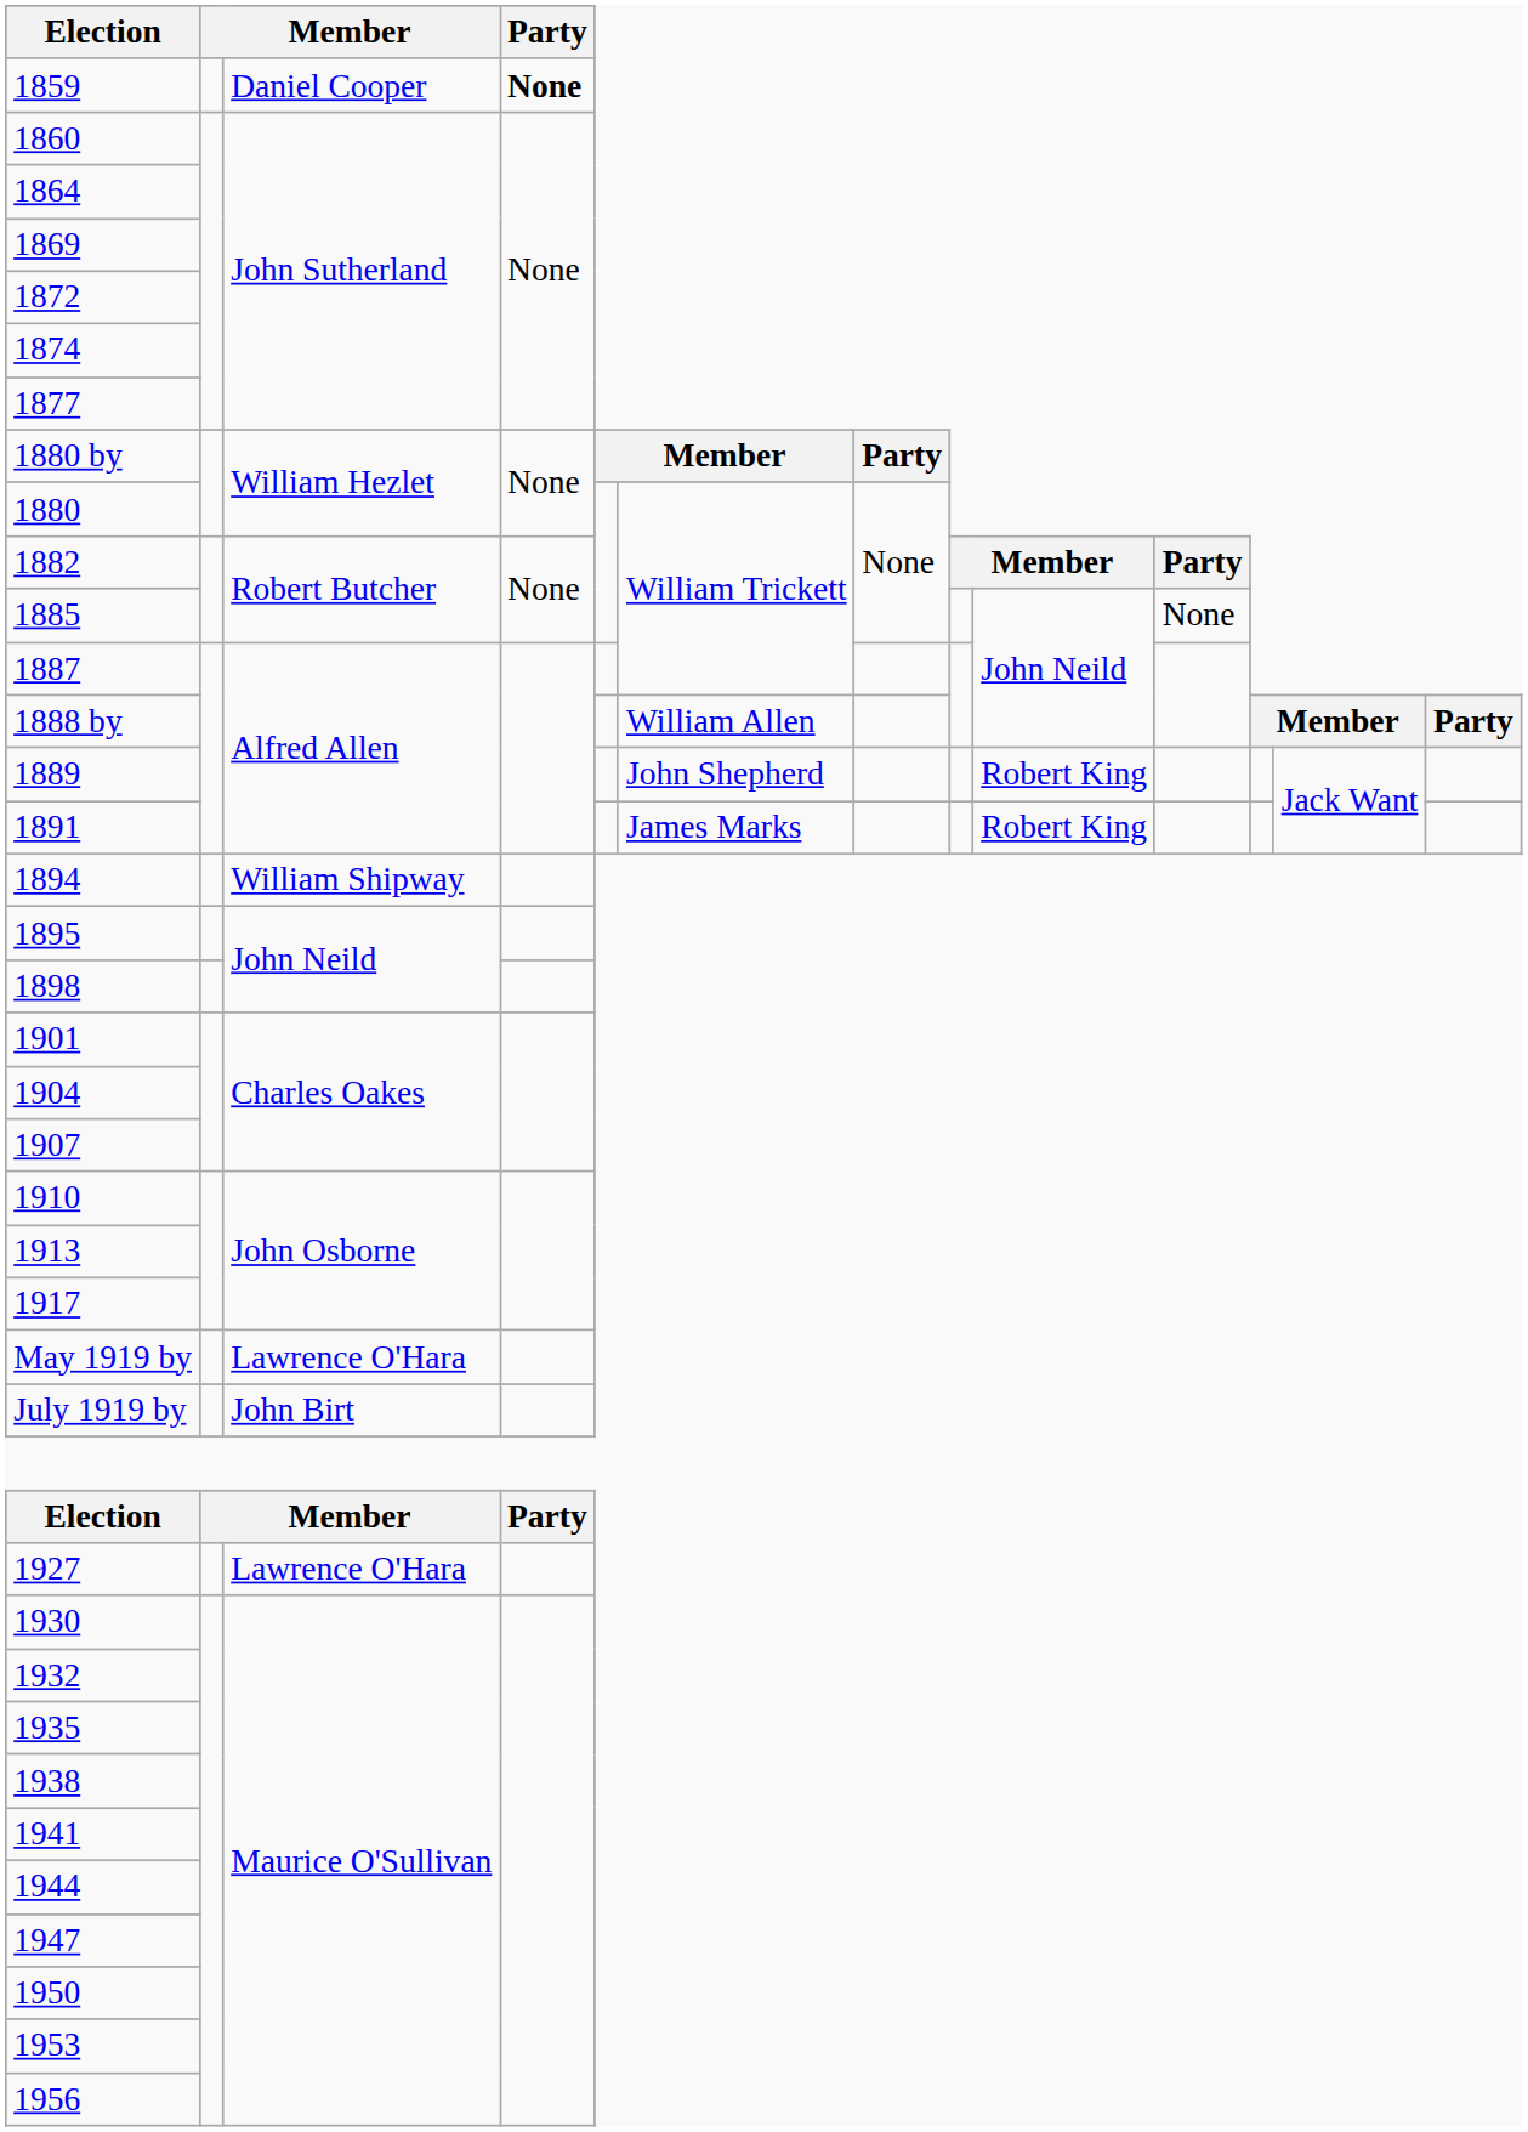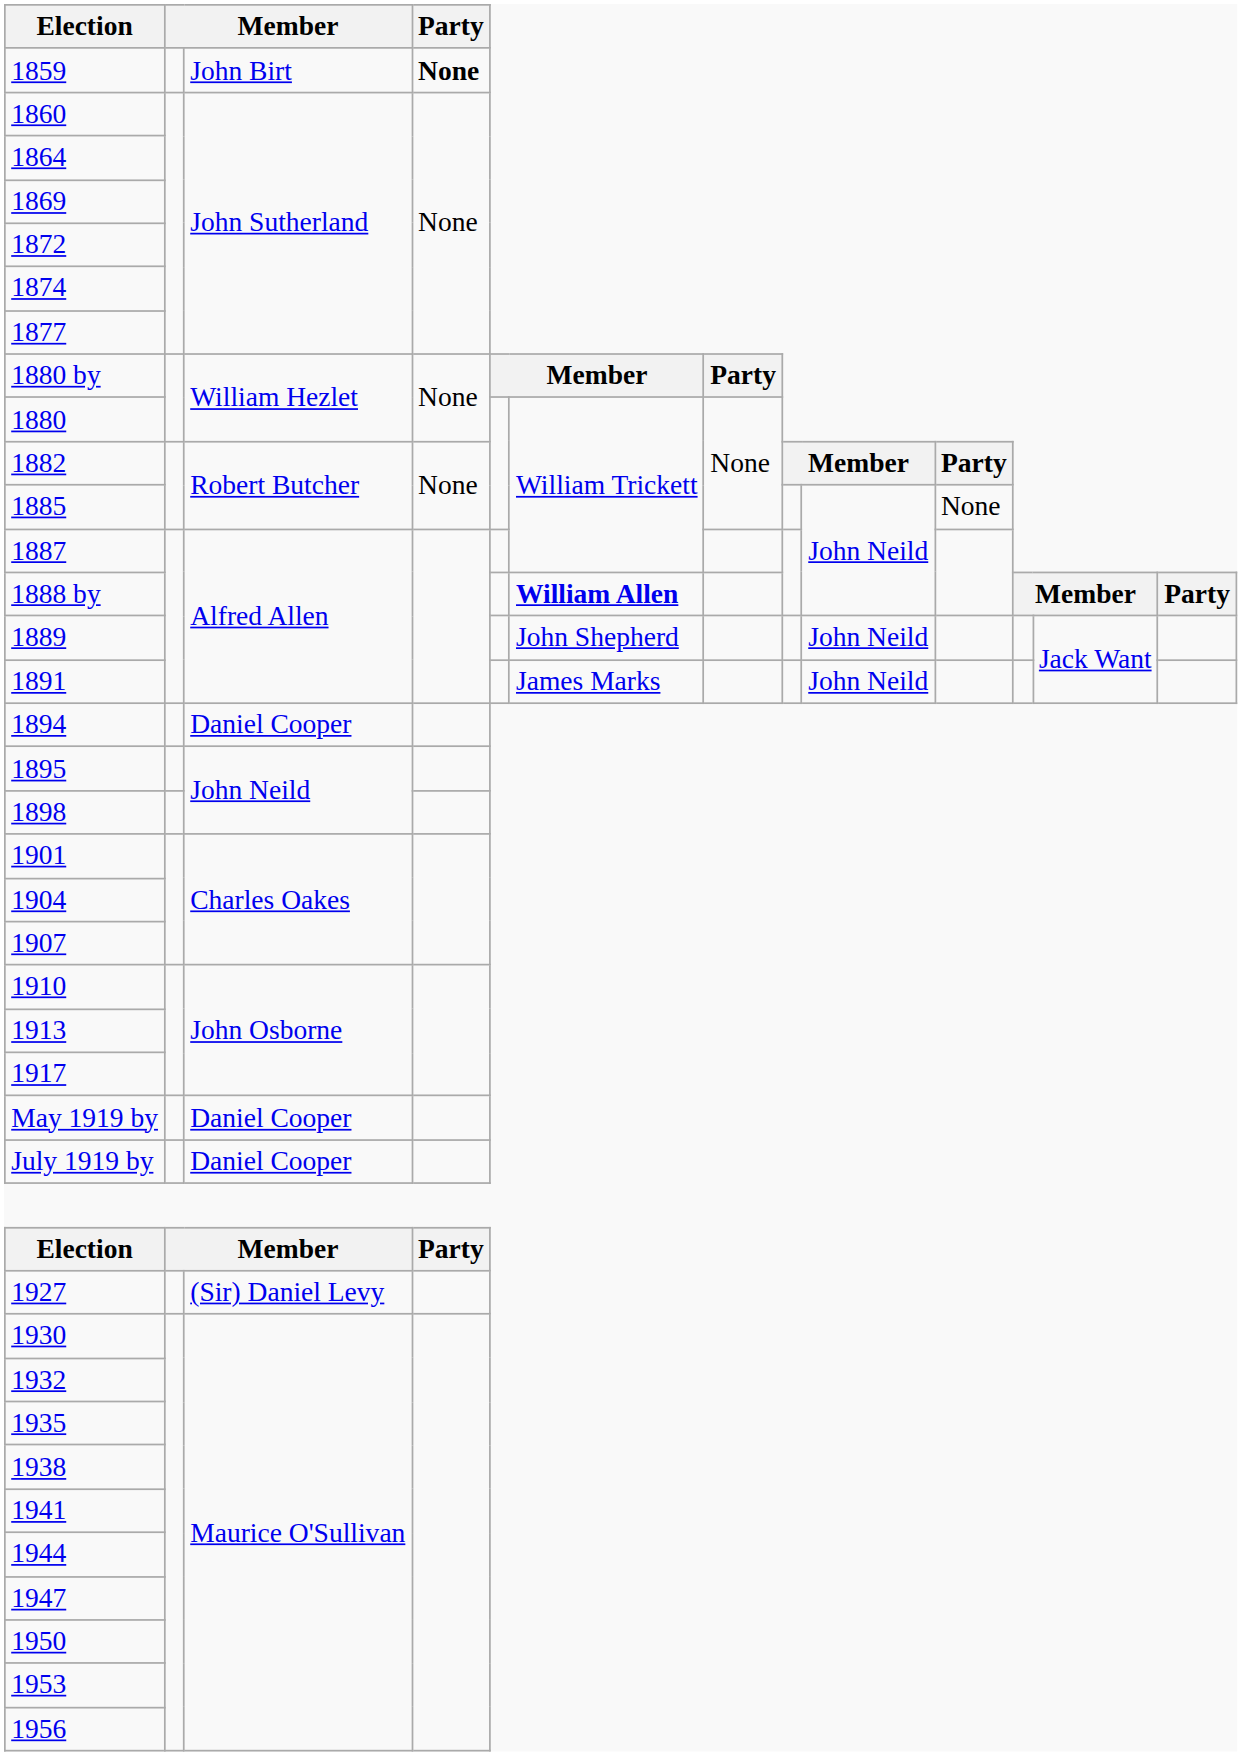1859 | column 3: Daniel Cooper -> John Birt
1888 by | column 6: normal -> bold
1889 | column 9: Robert King -> John Neild
1891 | column 9: Robert King -> John Neild
1894 | column 3: William Shipway -> Daniel Cooper
May 1919 by | column 3: Lawrence O'Hara -> Daniel Cooper
July 1919 by | column 3: John Birt -> Daniel Cooper
1927 | column 3: Lawrence O'Hara -> (Sir) Daniel Levy
